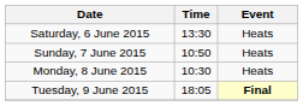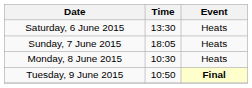Sunday, 7 June 2015 | Time: 10:50 -> 18:05
Tuesday, 9 June 2015 | Time: 18:05 -> 10:50
